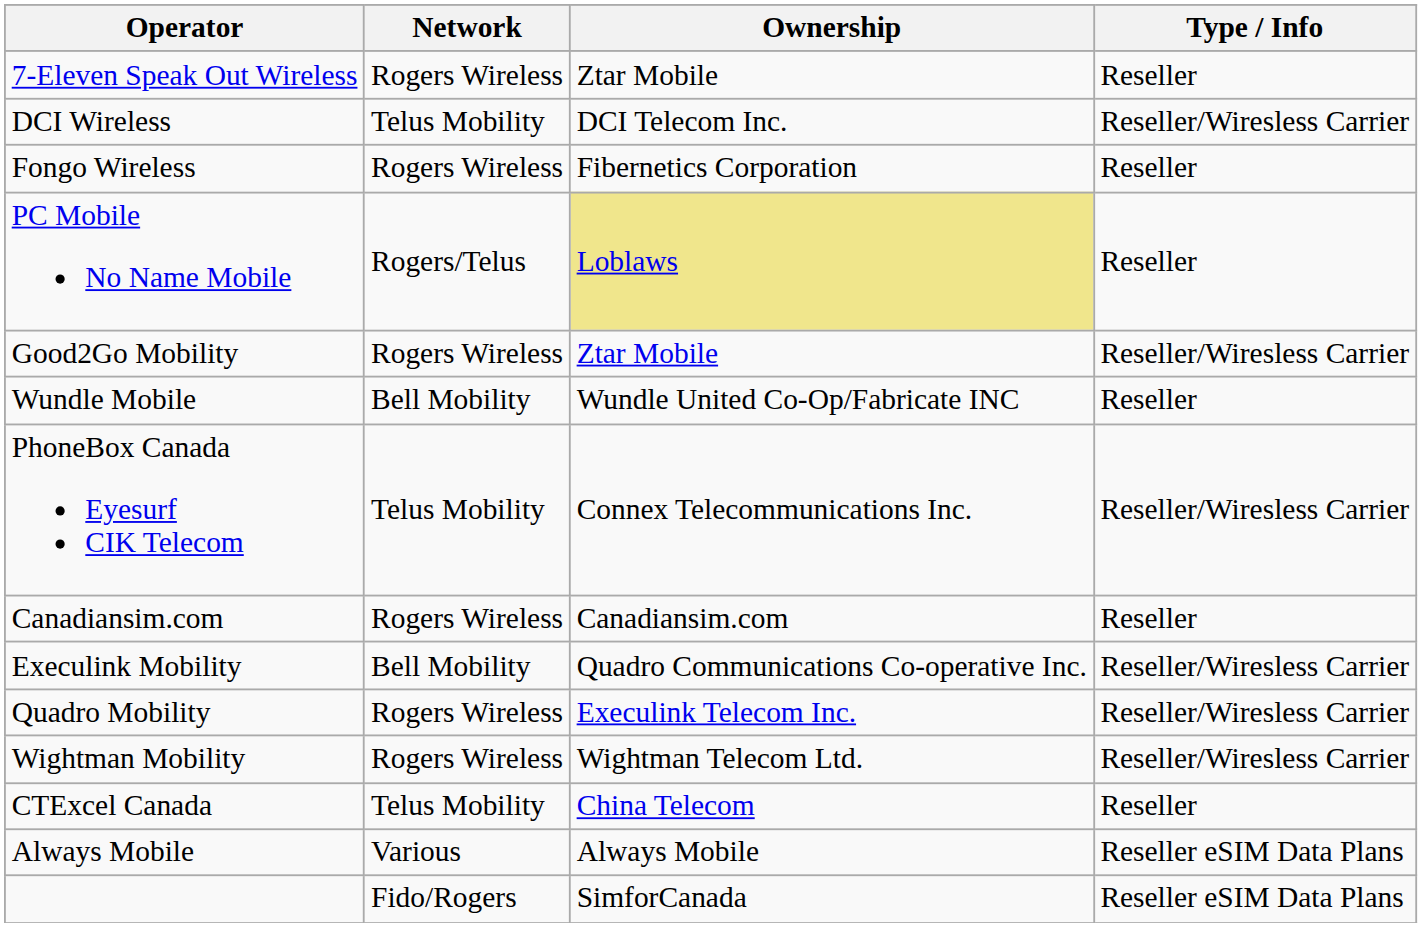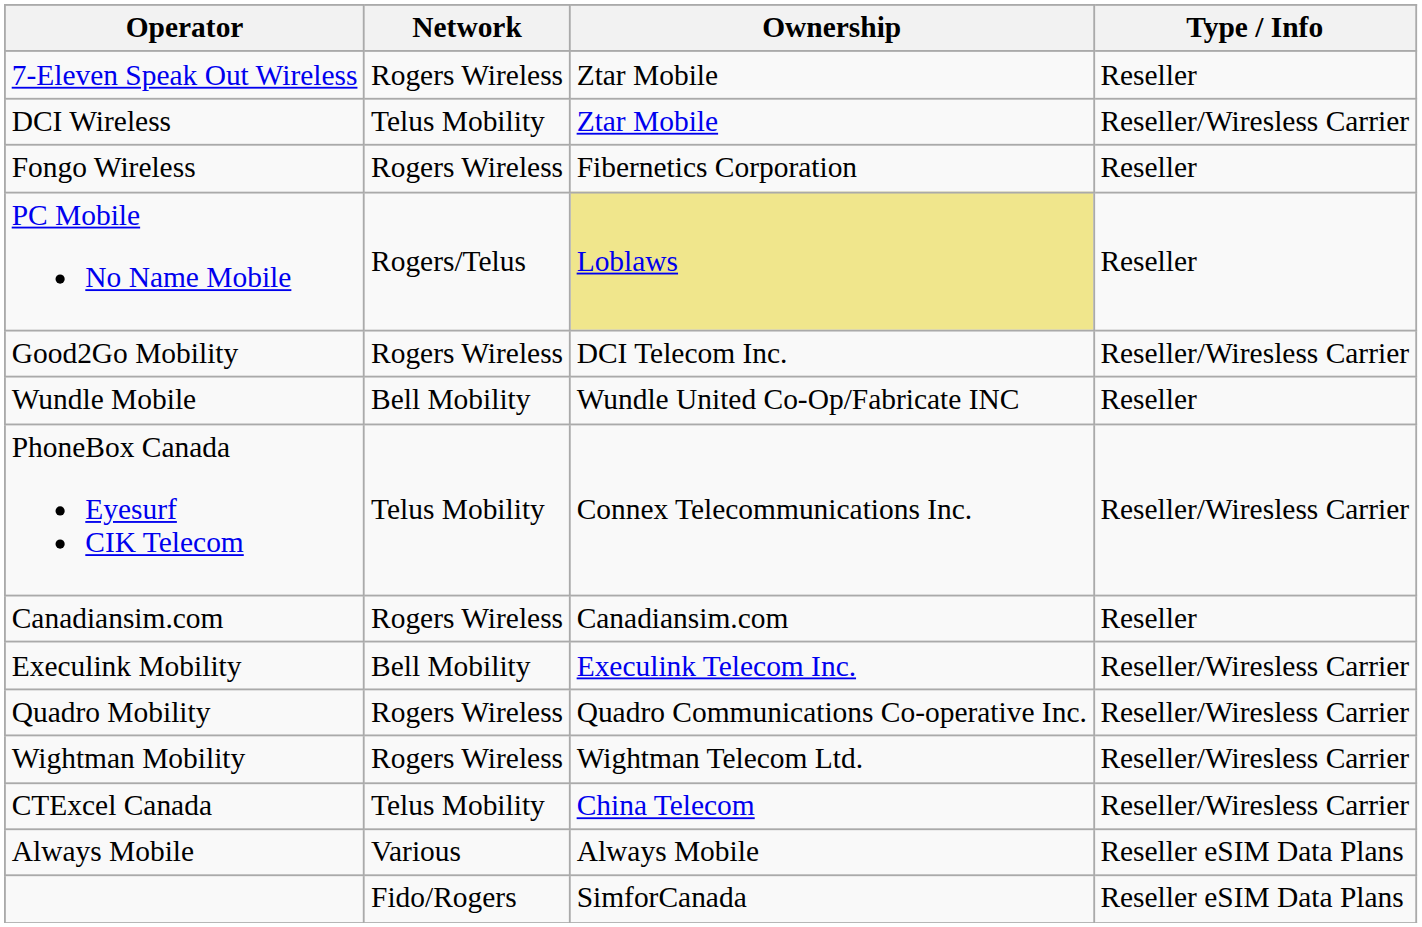DCI Wireless | Ownership: DCI Telecom Inc. -> Ztar Mobile
Good2Go Mobility | Ownership: Ztar Mobile -> DCI Telecom Inc.
Execulink Mobility | Ownership: Quadro Communications Co-operative Inc. -> Execulink Telecom Inc.
Quadro Mobility | Ownership: Execulink Telecom Inc. -> Quadro Communications Co-operative Inc.
CTExcel Canada | Type / Info: Reseller -> Reseller/Wiresless Carrier
